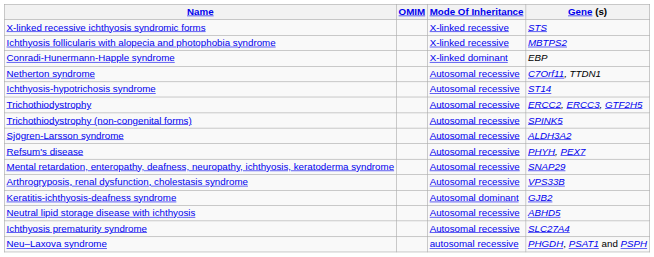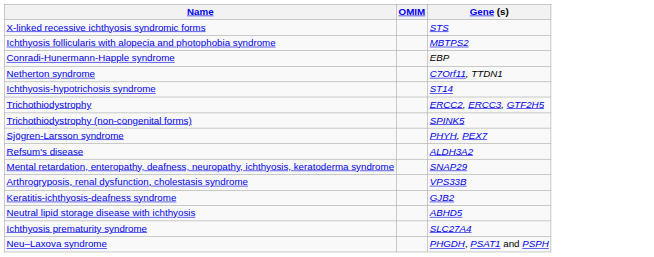- column: Mode Of Inheritance | X-linked recessive | X-linked recessive | X-linked dominant | Autosomal recessive | Autosomal recessive | Autosomal recessive | Autosomal recessive | Autosomal recessive | Autosomal recessive | Autosomal recessive | Autosomal recessive | Autosomal dominant | Autosomal recessive | Autosomal recessive | autosomal recessive
Sjögren-Larsson syndrome | Gene (s): ALDH3A2 -> PHYH, PEX7
Refsum's disease | Gene (s): PHYH, PEX7 -> ALDH3A2
